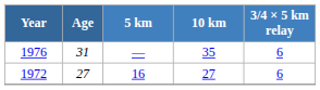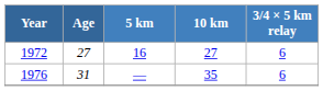rows swapped: 1972 <-> 1976
